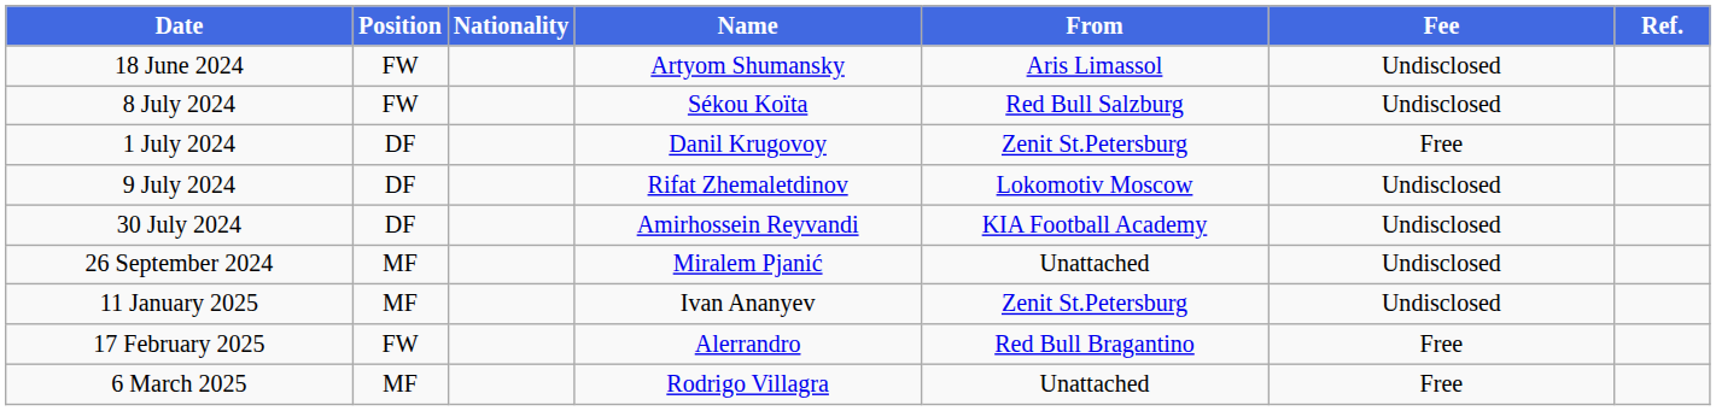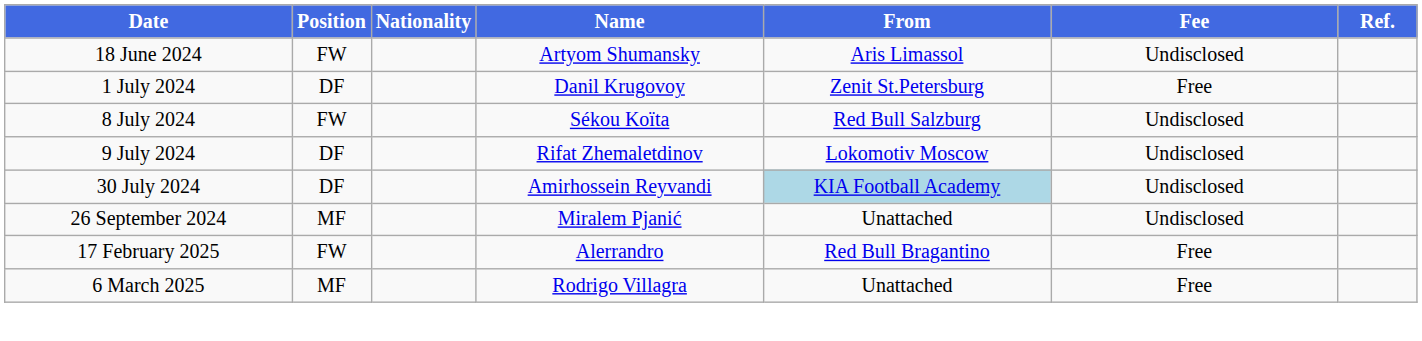rows swapped: 1 July 2024 <-> 8 July 2024
30 July 2024 | From: no background -> lightblue background
- row: 11 January 2025 | MF | Ivan Ananyev | Zenit St.Petersburg | Undisclosed
